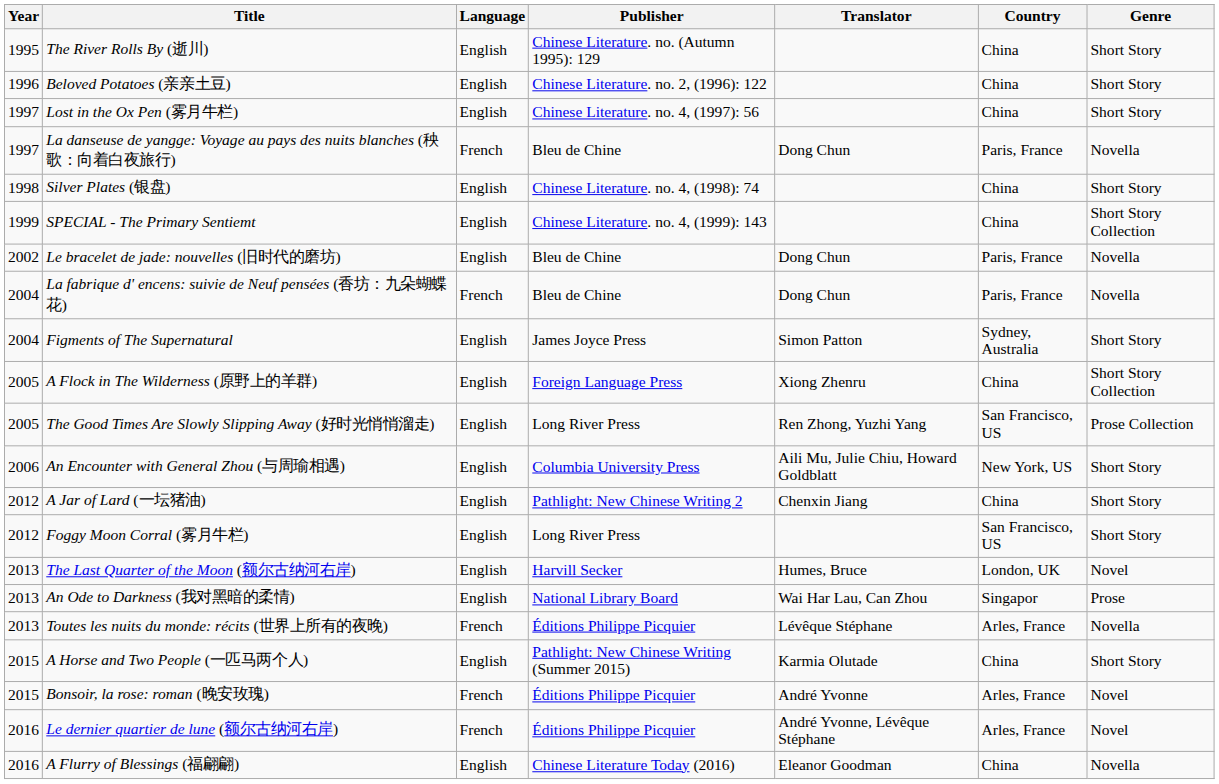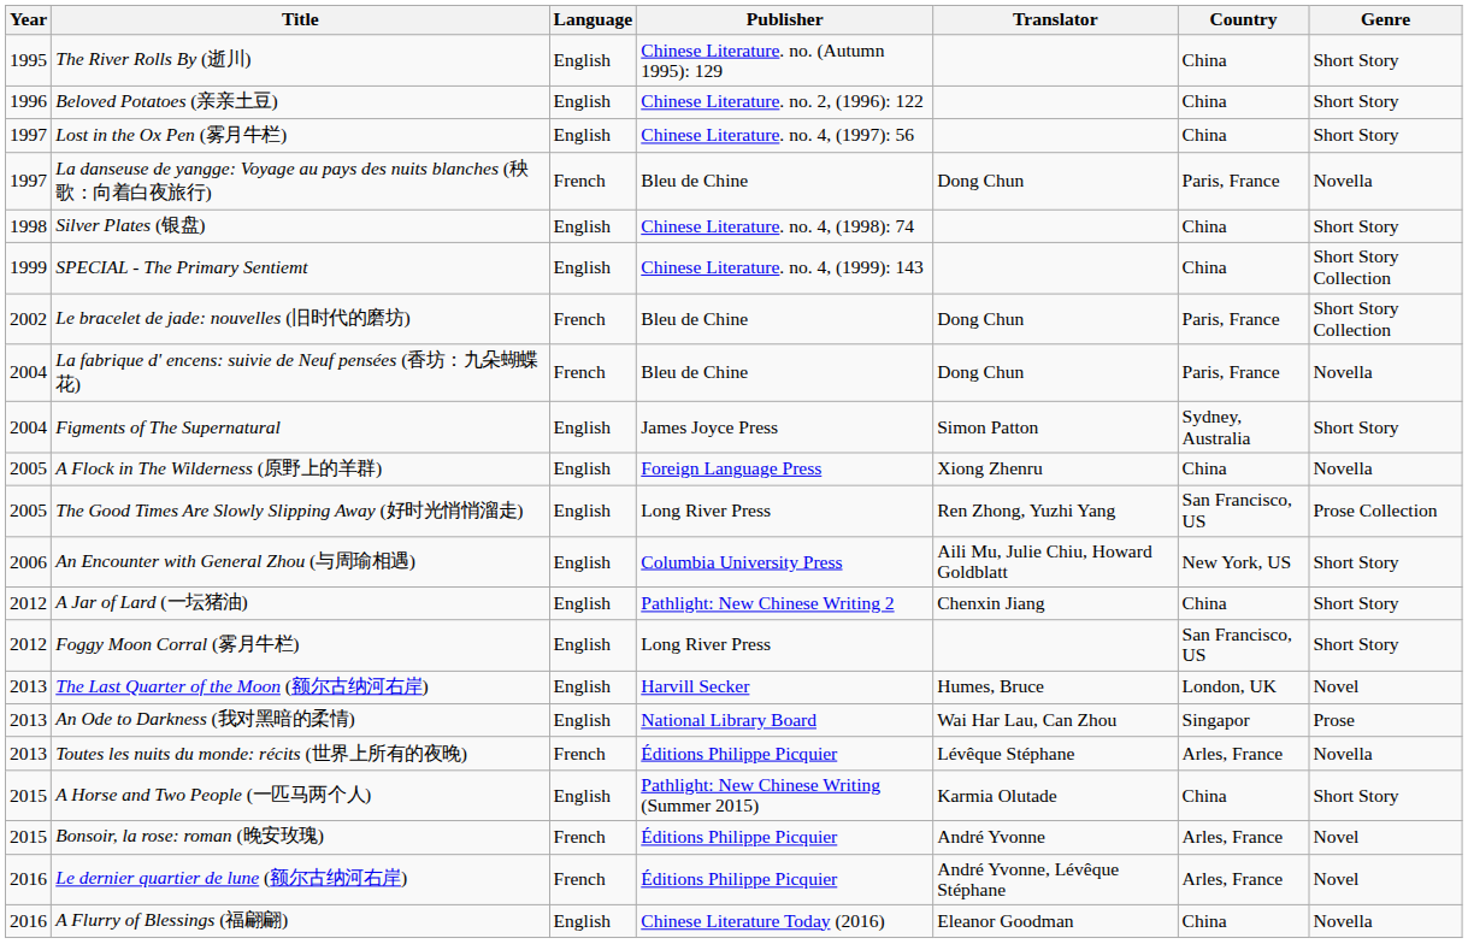Le bracelet de jade: nouvelles (旧时代的磨坊) | Language: English -> French
Le bracelet de jade: nouvelles (旧时代的磨坊) | Genre: Novella -> Short Story Collection
A Flock in The Wilderness (原野上的羊群) | Genre: Short Story Collection -> Novella
